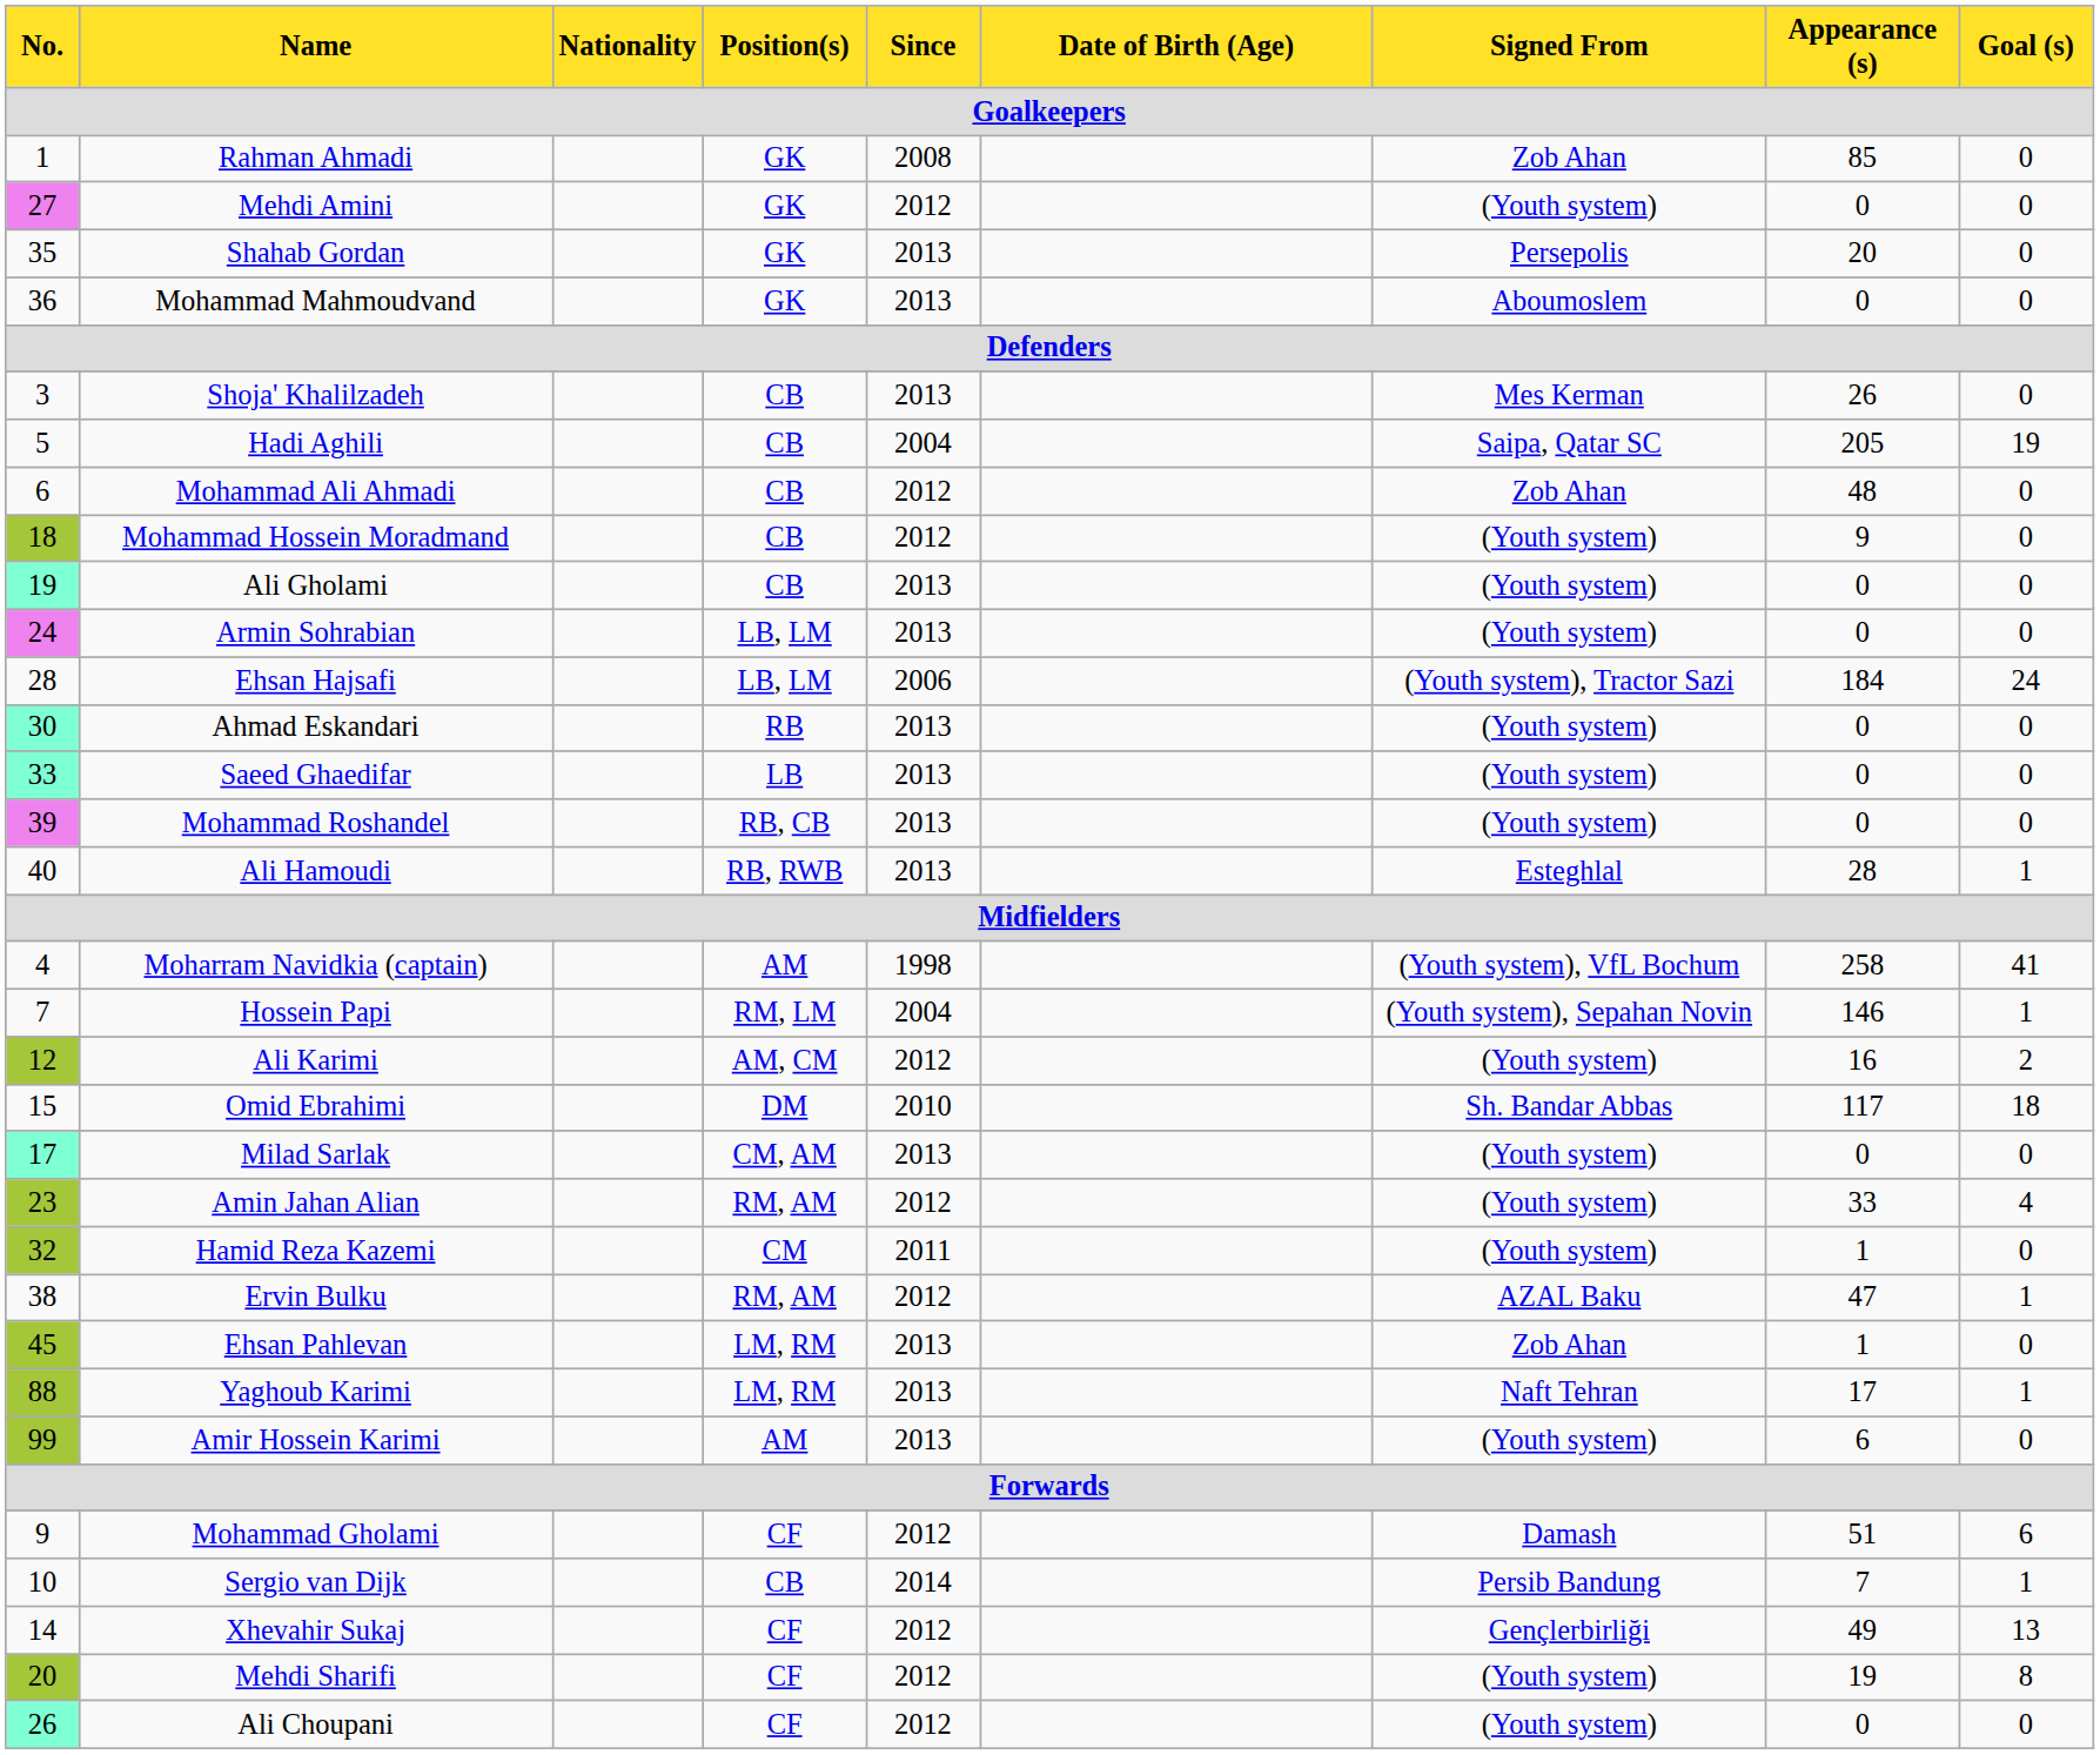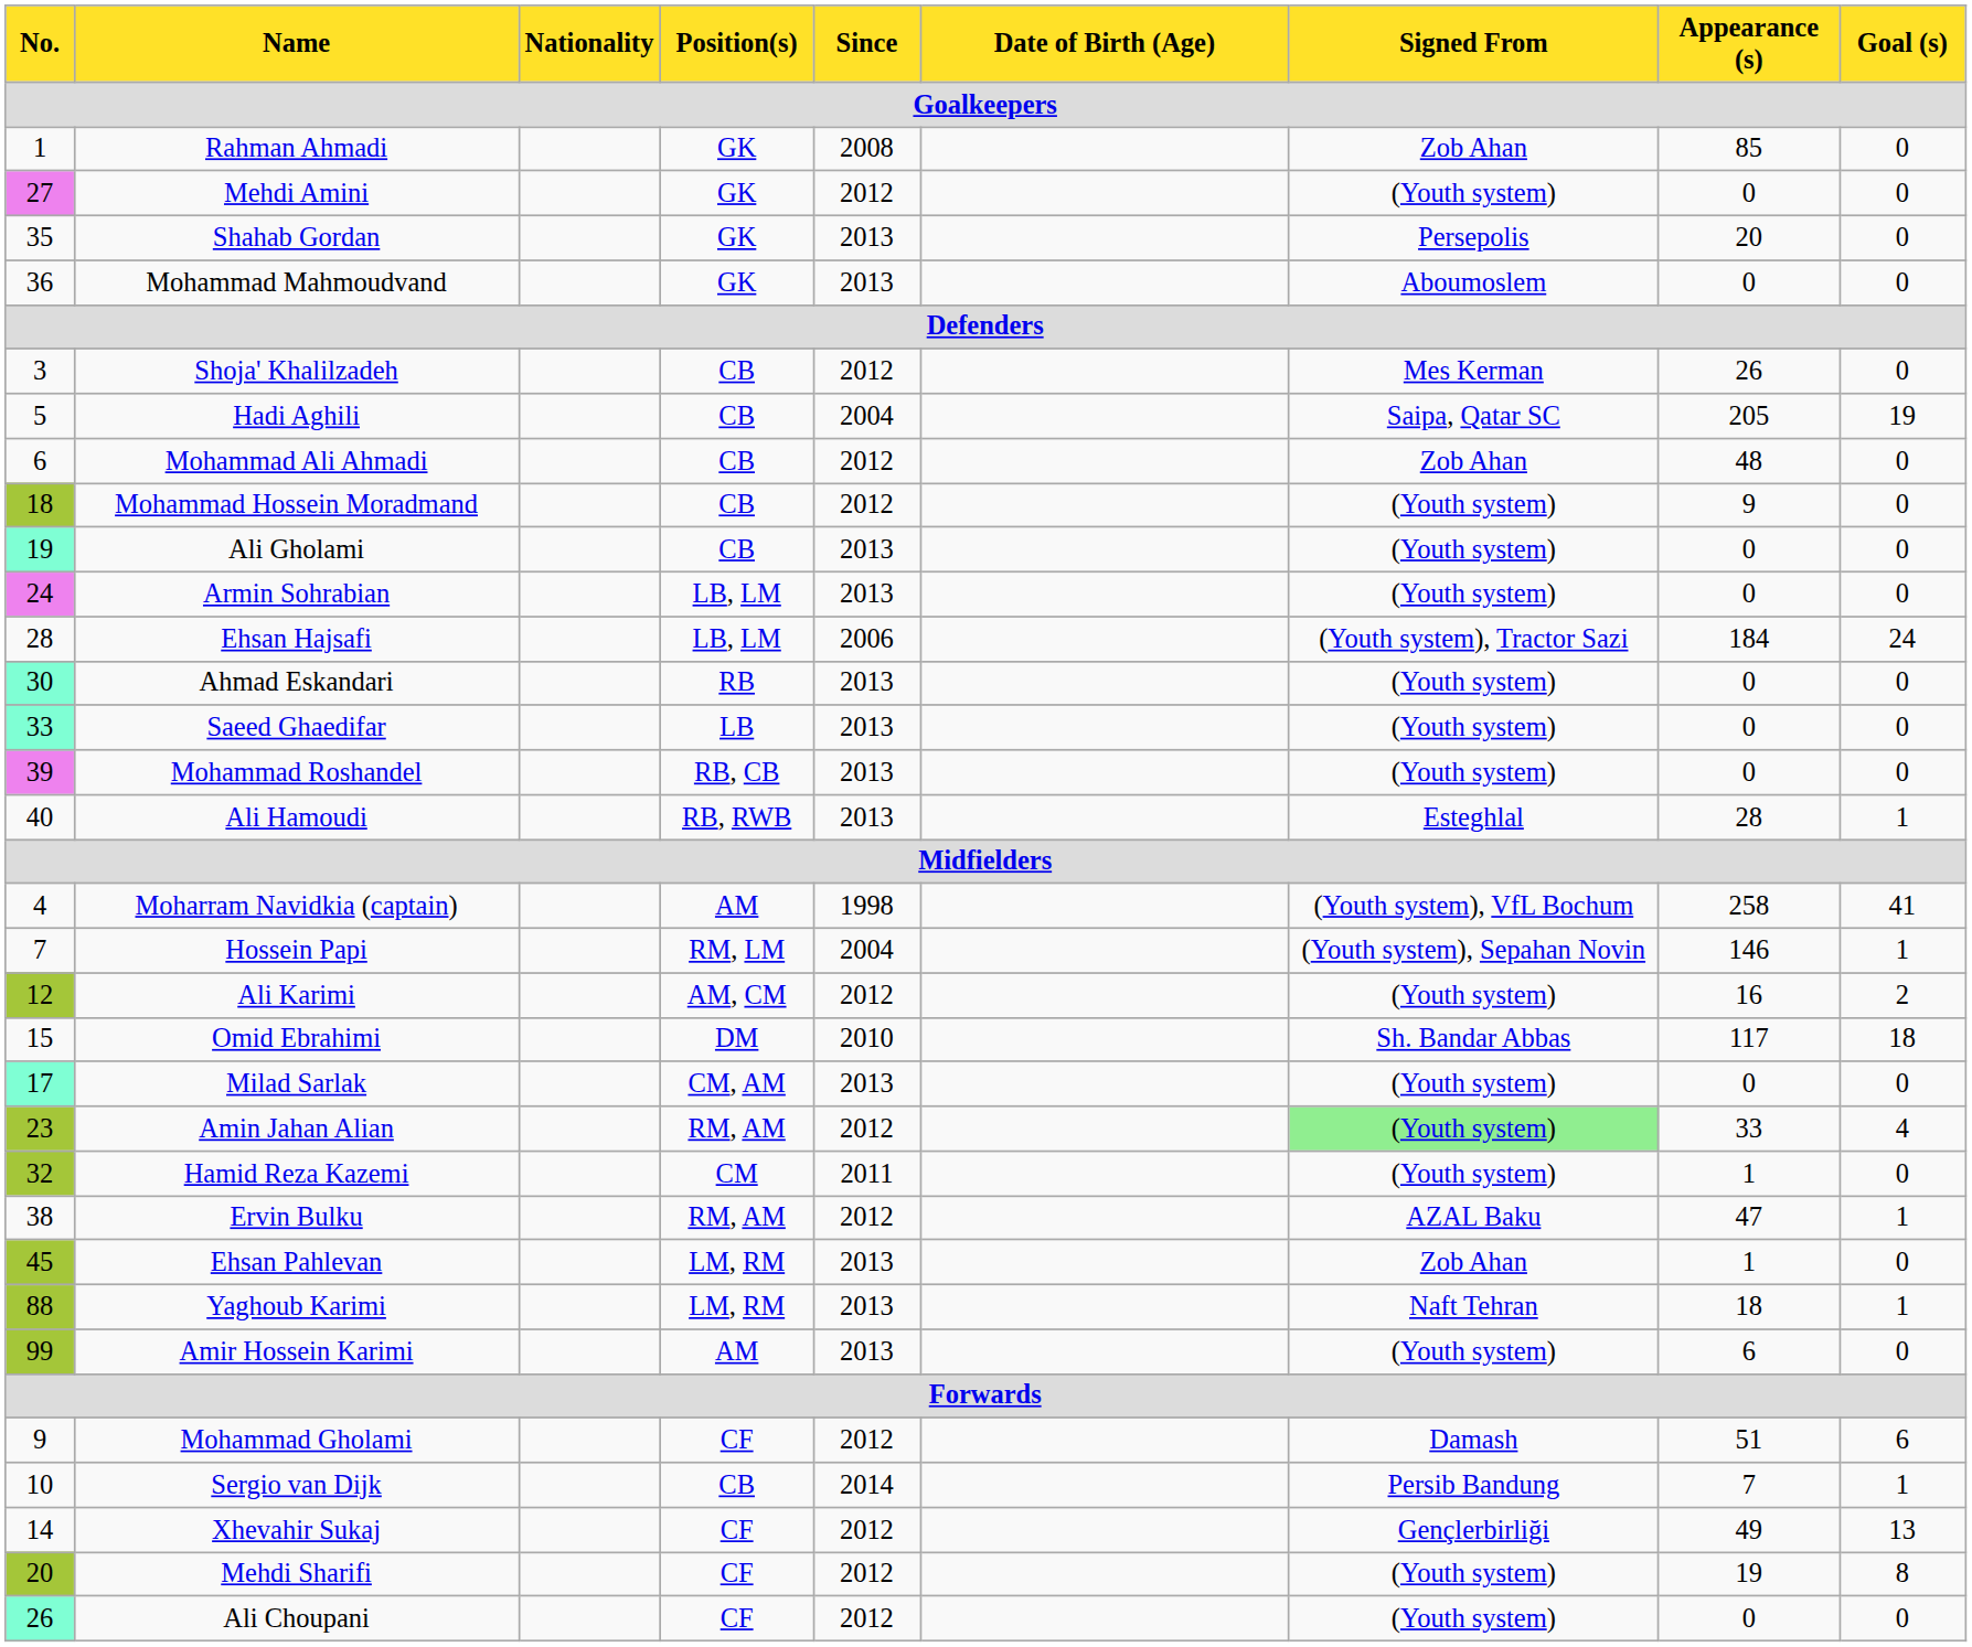Shoja' Khalilzadeh | Since / Goalkeepers: 2013 -> 2012
Amin Jahan Alian | Signed From / Goalkeepers: no background -> lightgreen background
Yaghoub Karimi | Appearance (s) / Goalkeepers: 17 -> 18
